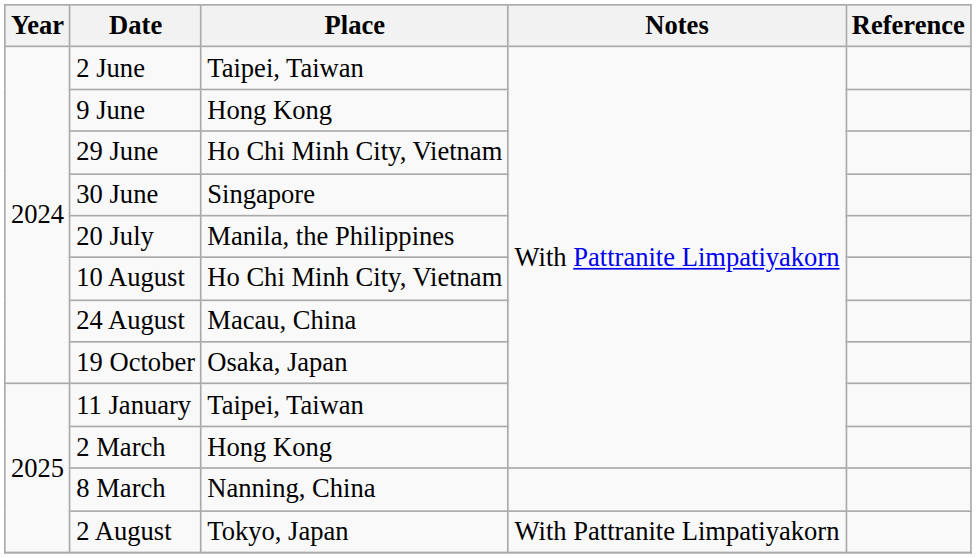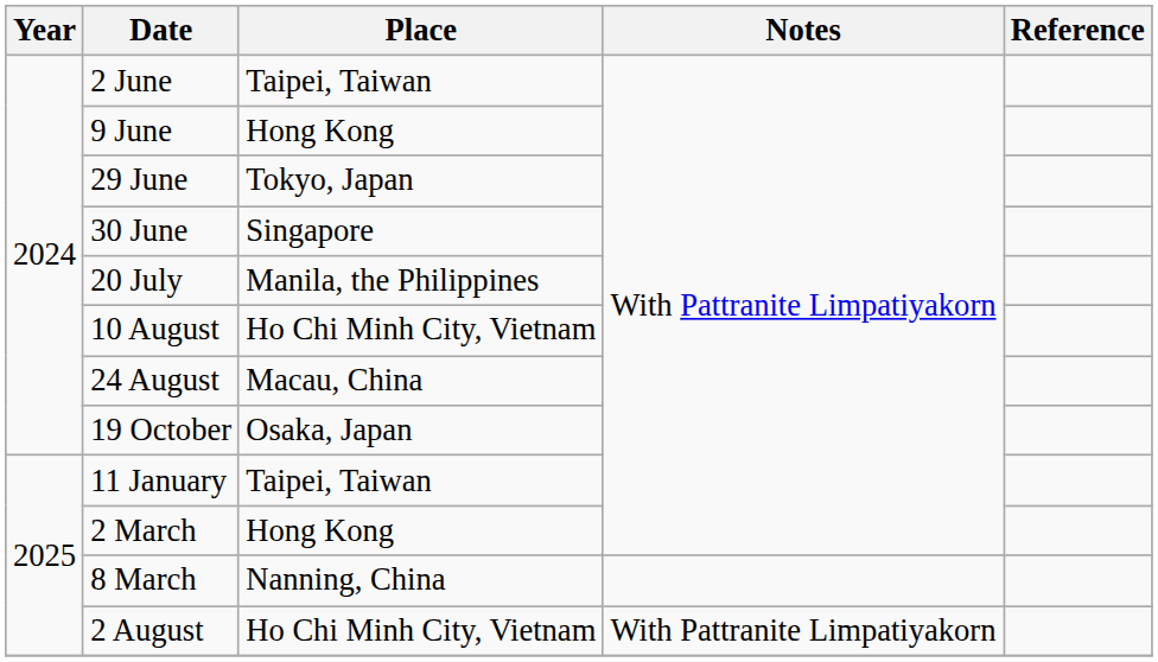29 June | Place: Ho Chi Minh City, Vietnam -> Tokyo, Japan
2 August | Place: Tokyo, Japan -> Ho Chi Minh City, Vietnam
